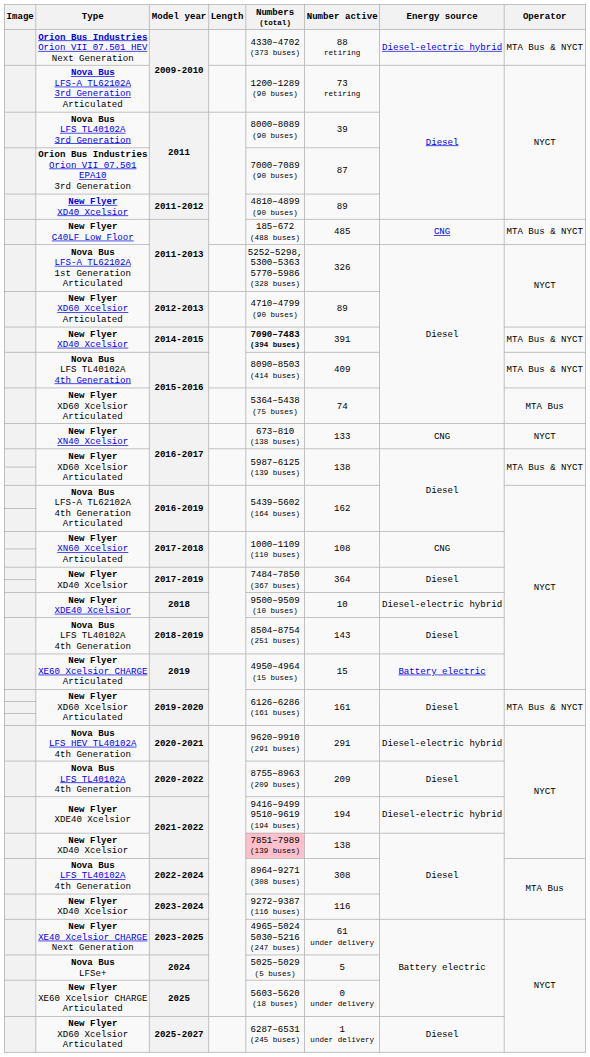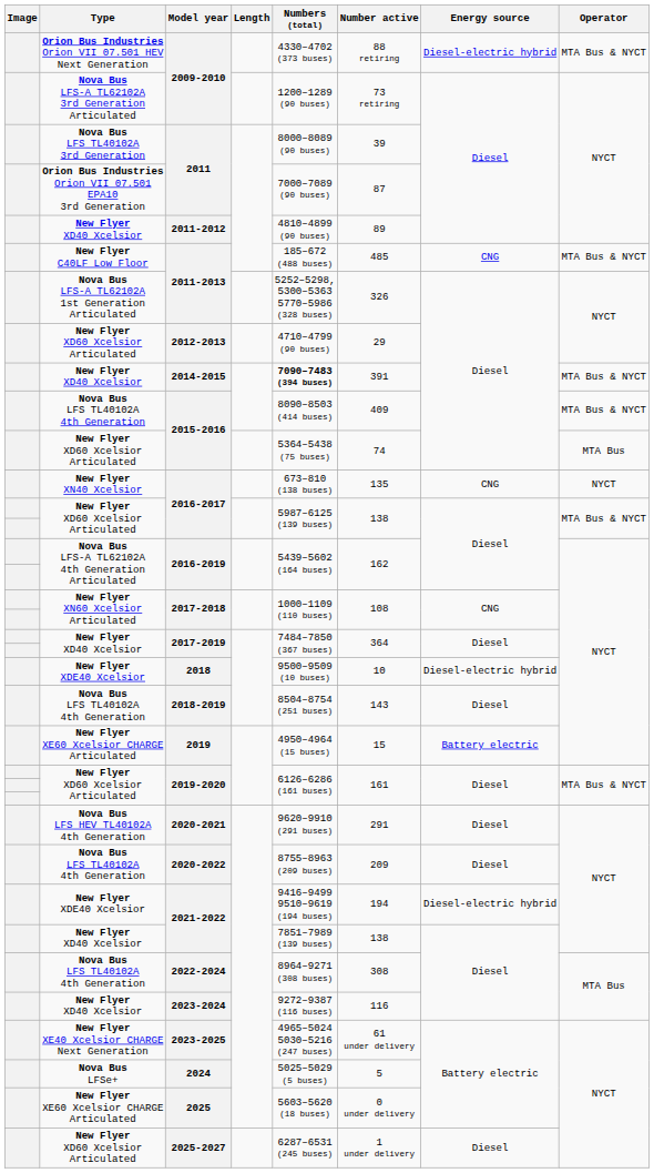2012-2013 | Number active: 89 -> 29
New Flyer XN40 Xcelsior / 2016-2017 | Number active: 133 -> 135
2020-2021 | Energy source: Diesel-electric hybrid -> Diesel
New Flyer XD40 Xcelsior / 2021-2022 | Numbers (total): pink background -> no background
